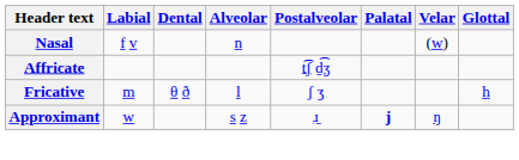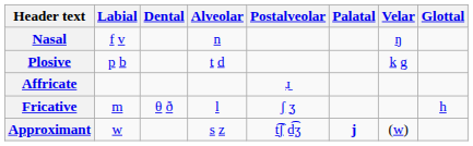Nasal | Velar: (w) -> ŋ
+ row: Plosive | p b | t d | k g
Affricate | Postalveolar: t̠͡ʃ d̠͡ʒ -> ɹ̠
Approximant | Postalveolar: ɹ̠ -> t̠͡ʃ d̠͡ʒ
Approximant | Velar: ŋ -> (w)
